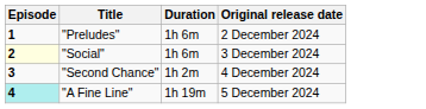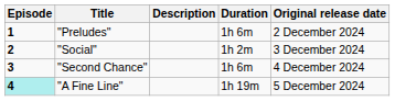+ column: Description
"Social" | Episode: lightyellow background -> no background
"Social" | Duration: 1h 6m -> 1h 2m
"Second Chance" | Duration: 1h 2m -> 1h 6m
